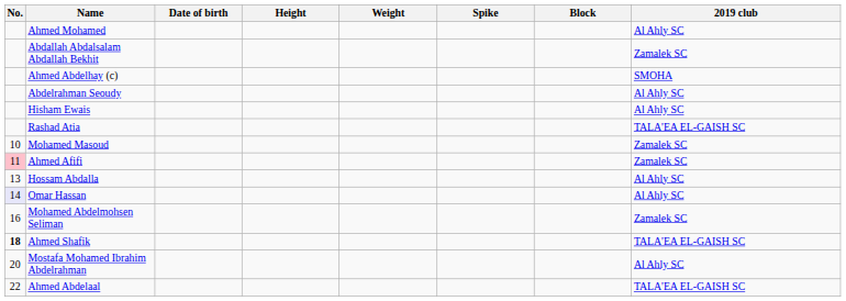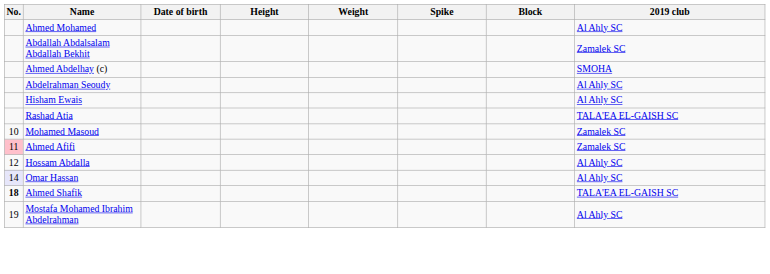Hossam Abdalla | No.: 13 -> 12
- row: 16 | Mohamed Abdelmohsen Seliman | Zamalek SC
Mostafa Mohamed Ibrahim Abdelrahman | No.: 20 -> 19
- row: 22 | Ahmed Abdelaal | TALA'EA EL-GAISH SC
